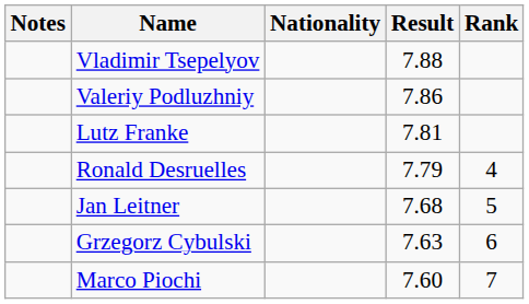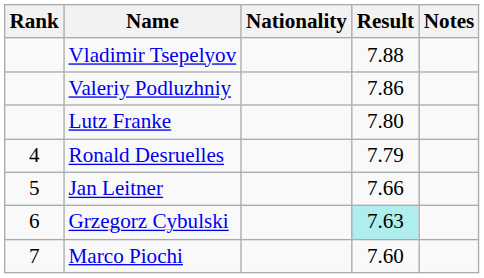columns swapped: Rank <-> Notes
Lutz Franke | Result: 7.81 -> 7.80
Jan Leitner | Result: 7.68 -> 7.66
Grzegorz Cybulski | Result: no background -> paleturquoise background
